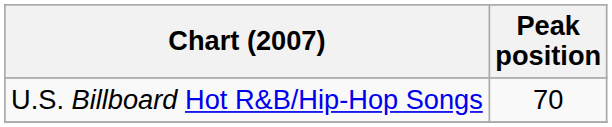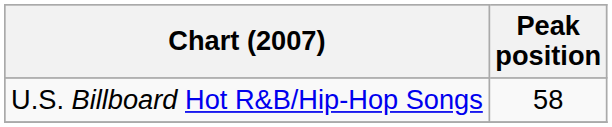U.S. Billboard Hot R&B/Hip-Hop Songs | Peak position: 70 -> 58
